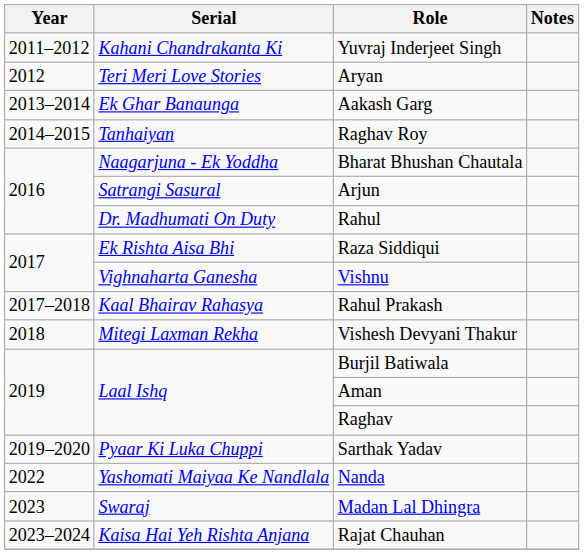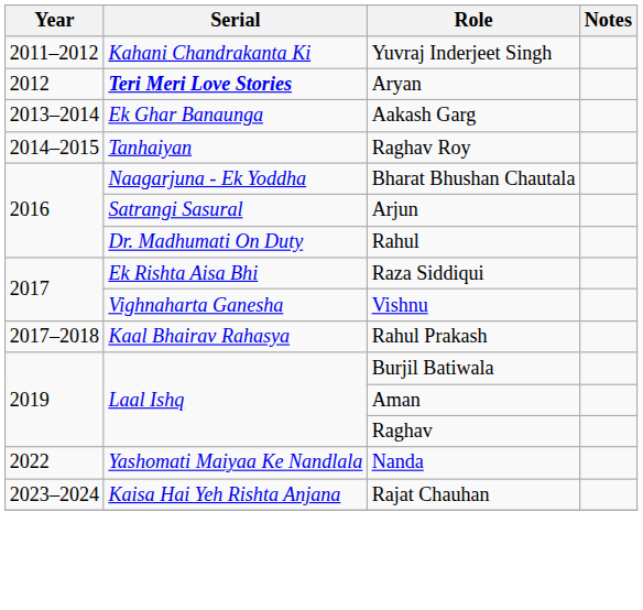Aryan | Serial: normal -> bold
- row: 2018 | Mitegi Laxman Rekha | Vishesh Devyani Thakur
- row: 2019–2020 | Pyaar Ki Luka Chuppi | Sarthak Yadav
- row: 2023 | Swaraj | Madan Lal Dhingra
